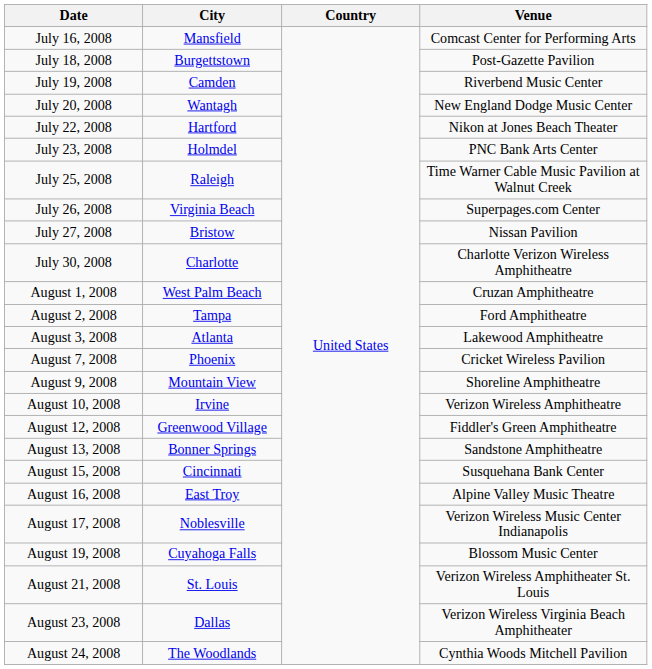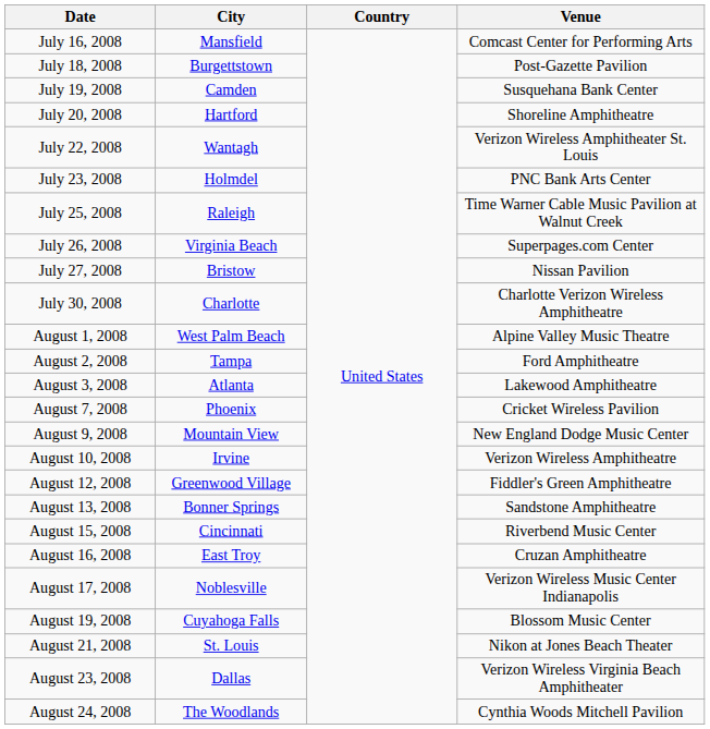July 19, 2008 | Venue: Riverbend Music Center -> Susquehana Bank Center
July 20, 2008 | City: Wantagh -> Hartford
July 20, 2008 | Venue: New England Dodge Music Center -> Shoreline Amphitheatre
July 22, 2008 | City: Hartford -> Wantagh
July 22, 2008 | Venue: Nikon at Jones Beach Theater -> Verizon Wireless Amphitheater St. Louis
August 1, 2008 | Venue: Cruzan Amphitheatre -> Alpine Valley Music Theatre
August 9, 2008 | Venue: Shoreline Amphitheatre -> New England Dodge Music Center
August 15, 2008 | Venue: Susquehana Bank Center -> Riverbend Music Center
August 16, 2008 | Venue: Alpine Valley Music Theatre -> Cruzan Amphitheatre
August 21, 2008 | Venue: Verizon Wireless Amphitheater St. Louis -> Nikon at Jones Beach Theater
